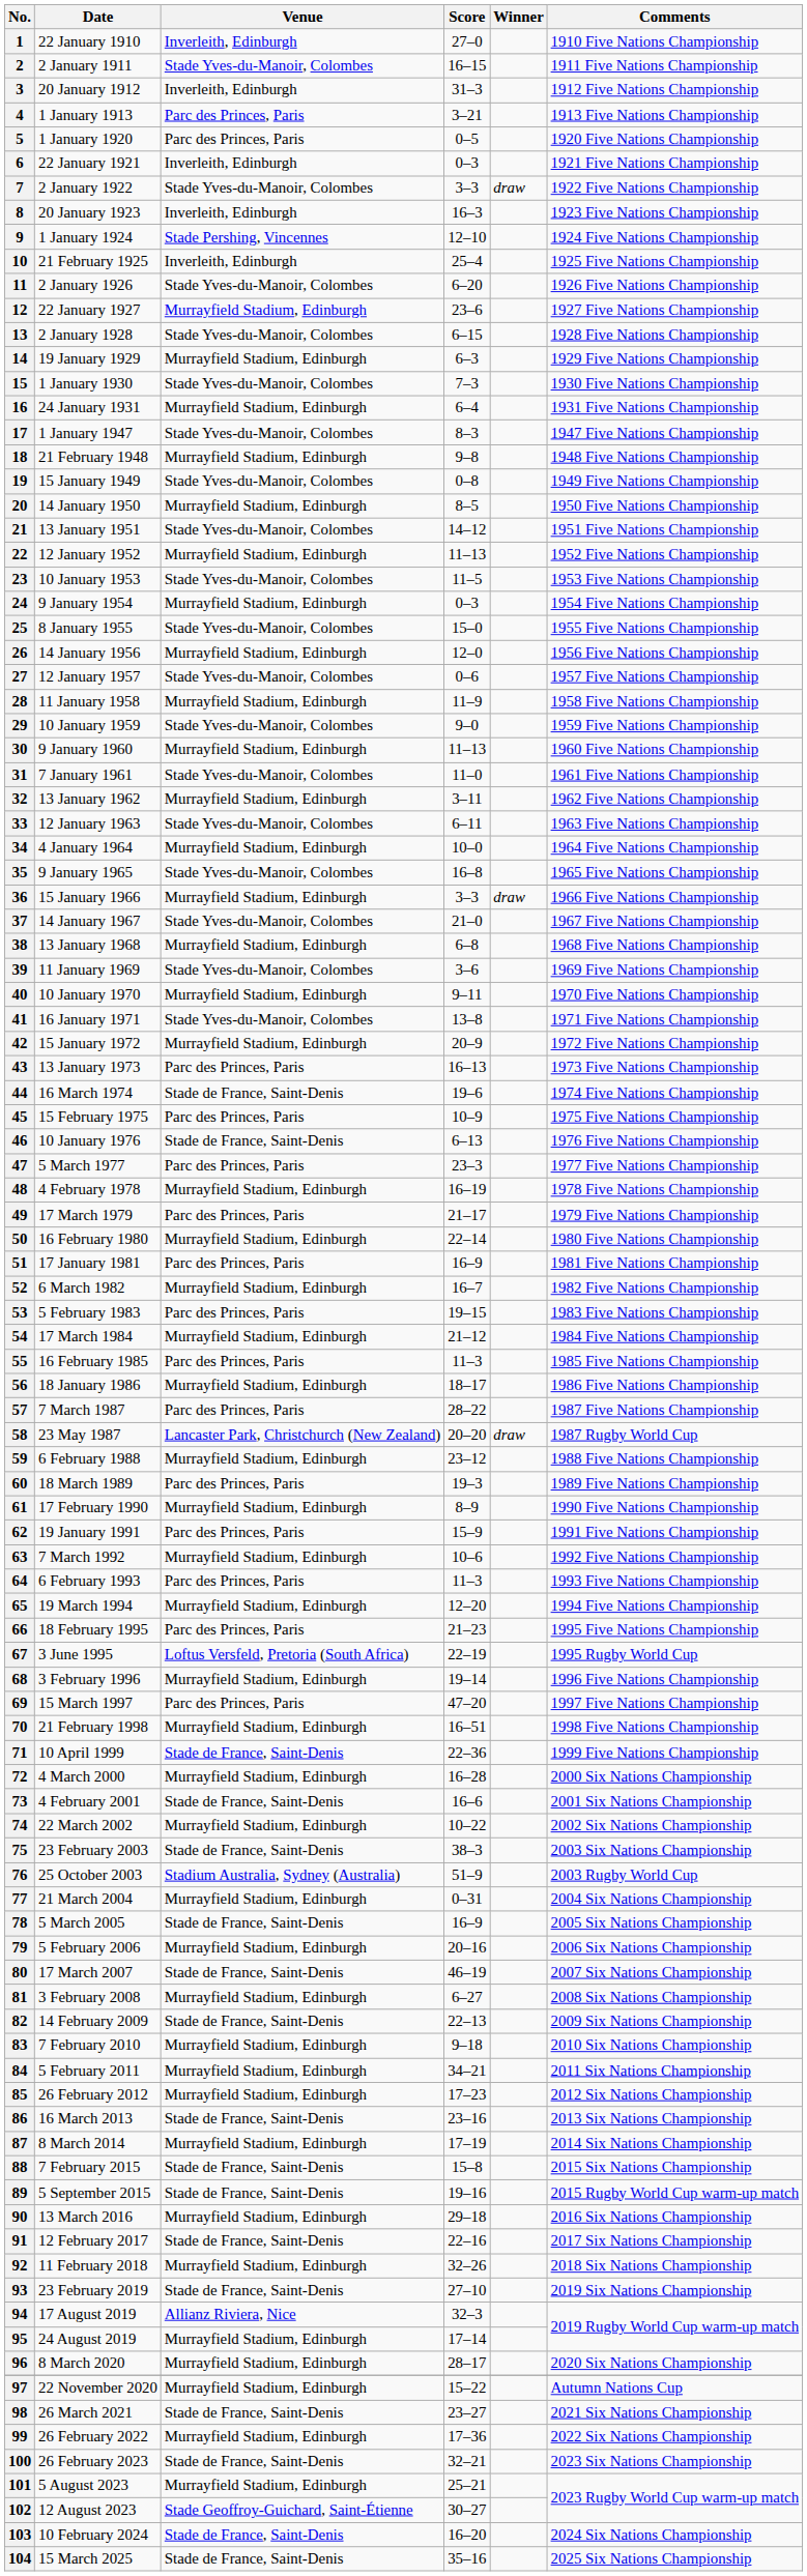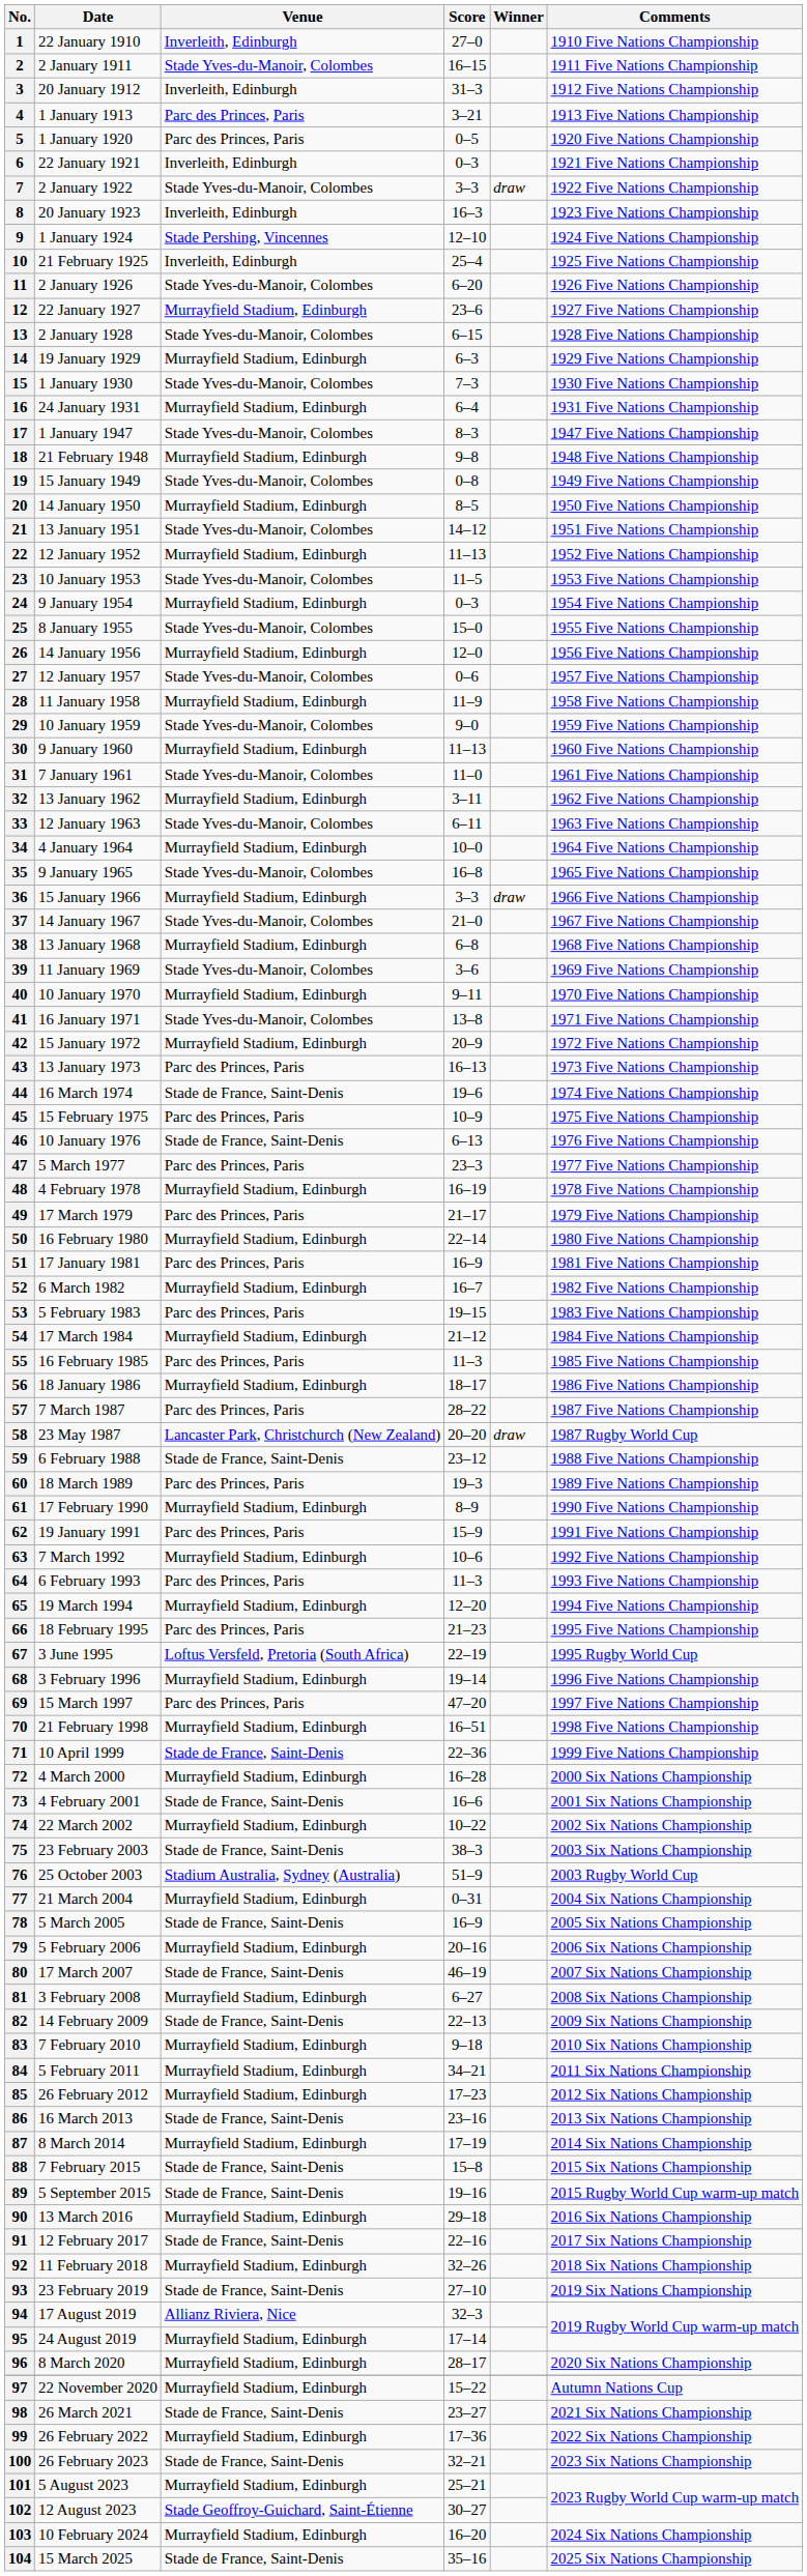59 | Venue: Murrayfield Stadium, Edinburgh -> Stade de France, Saint-Denis
103 | Venue: Stade de France, Saint-Denis -> Murrayfield Stadium, Edinburgh
